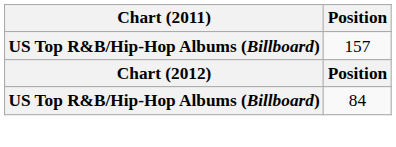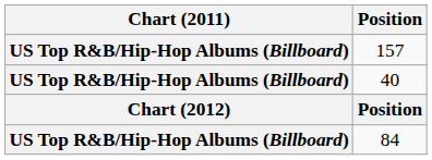+ row: US Top R&B/Hip-Hop Albums (Billboard) | 40
